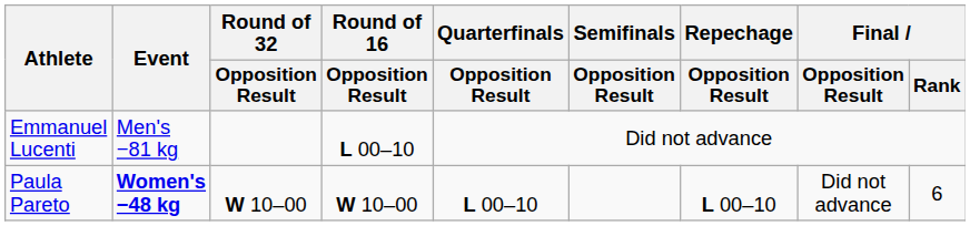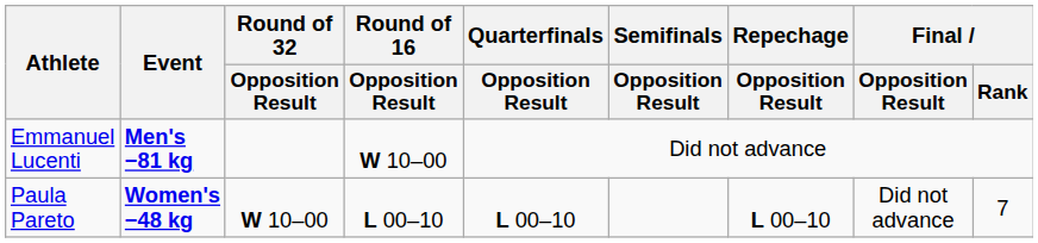Emmanuel Lucenti | Event: normal -> bold
Emmanuel Lucenti | Round of 16 / Opposition Result: L 00–10 -> W 10–00
Paula Pareto | Round of 16 / Opposition Result: W 10–00 -> L 00–10
Paula Pareto | Final / Rank: 6 -> 7
